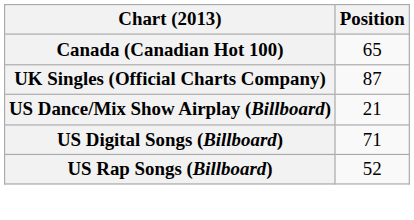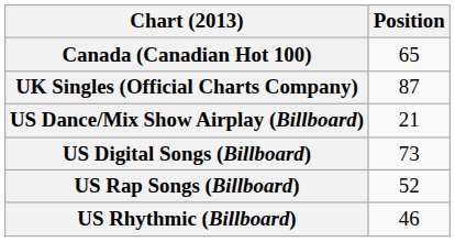US Digital Songs (Billboard) | Position: 71 -> 73
+ row: US Rhythmic (Billboard) | 46
